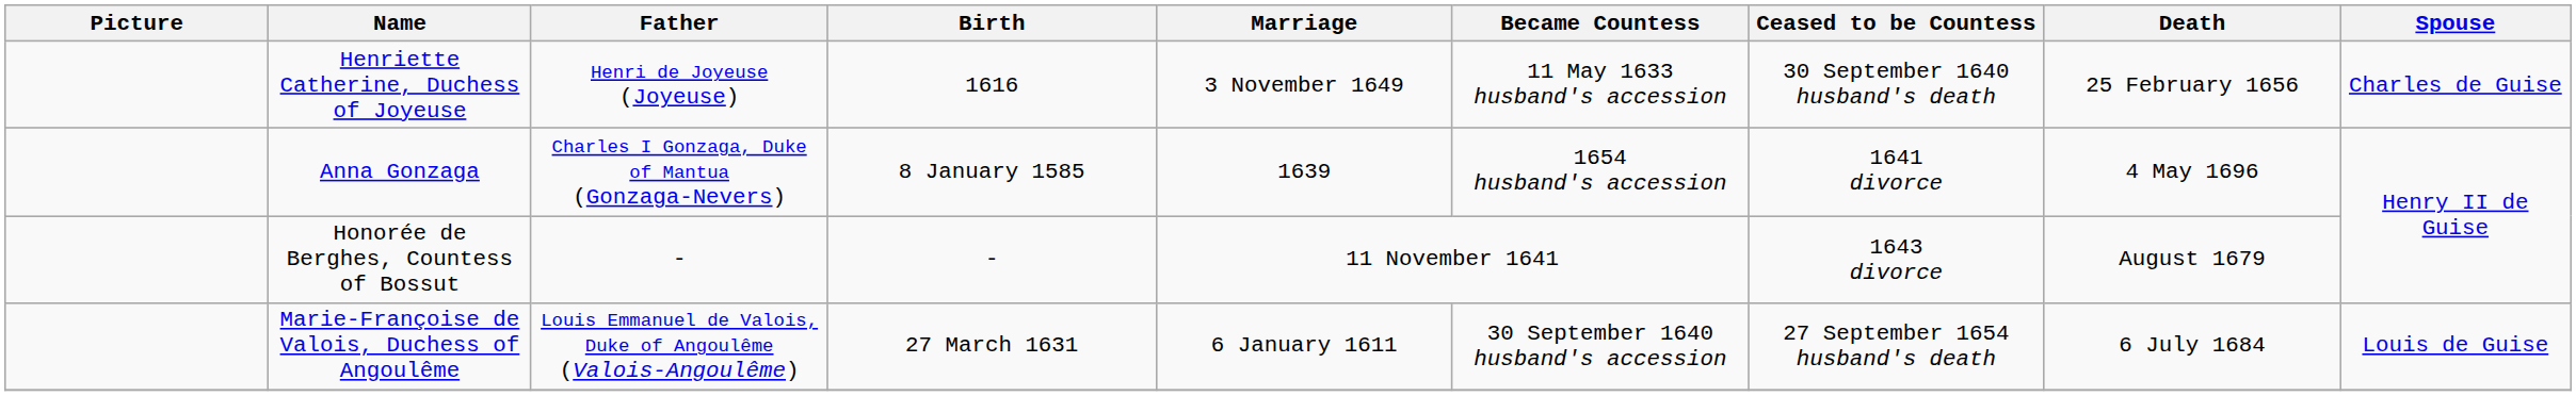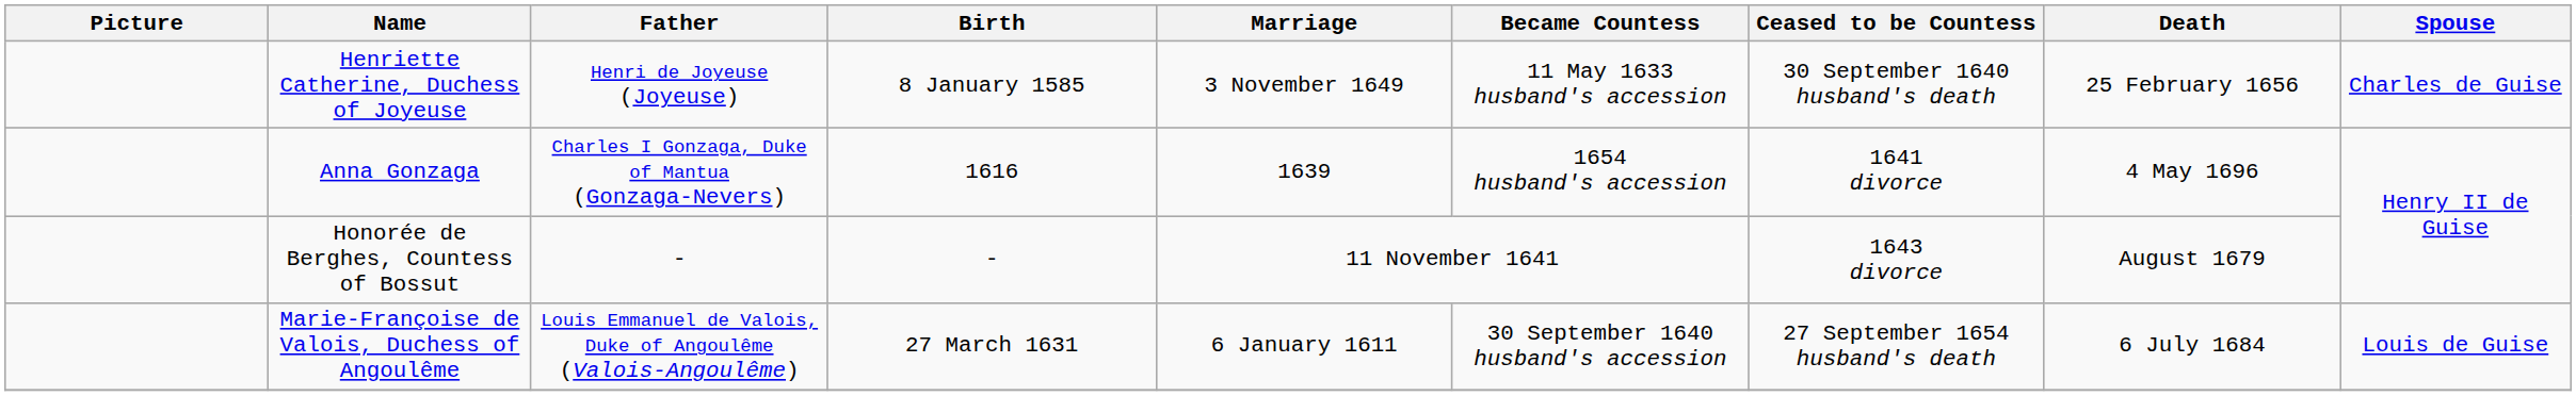Henriette Catherine, Duchess of Joyeuse | Birth: 1616 -> 8 January 1585
Anna Gonzaga | Birth: 8 January 1585 -> 1616
